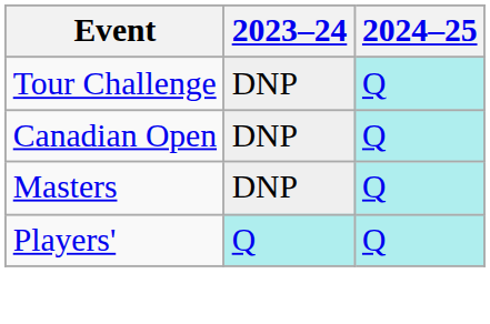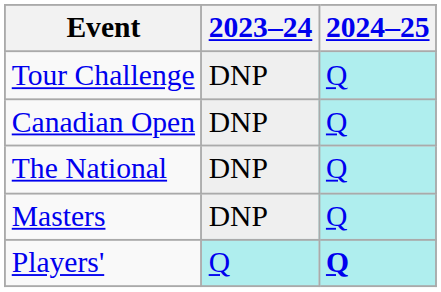+ row: The National | DNP | Q
Players' | 2024–25: normal -> bold
